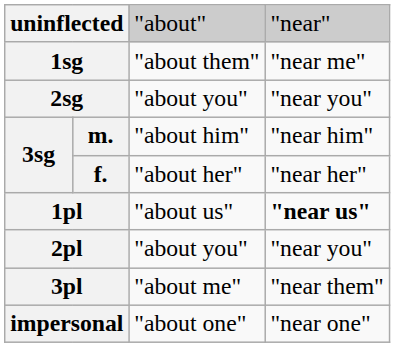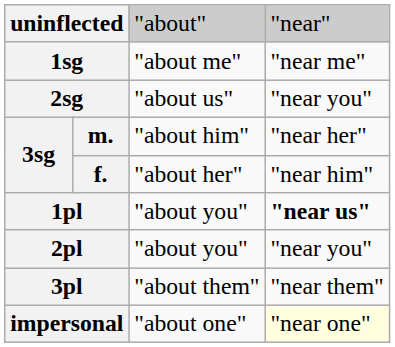1sg | column 3: "about them" -> "about me"
2sg | column 3: "about you" -> "about us"
m. | column 4: "near him" -> "near her"
f. | column 4: "near her" -> "near him"
1pl | column 3: "about us" -> "about you"
3pl | column 3: "about me" -> "about them"
impersonal | column 4: no background -> lightyellow background
